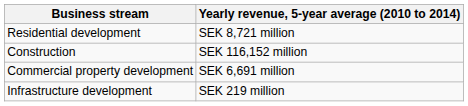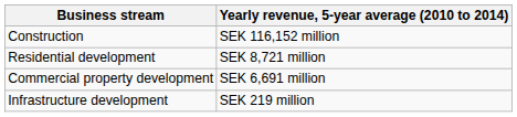rows swapped: Construction <-> Residential development
